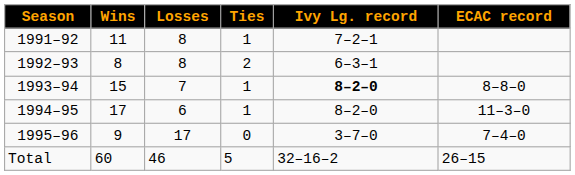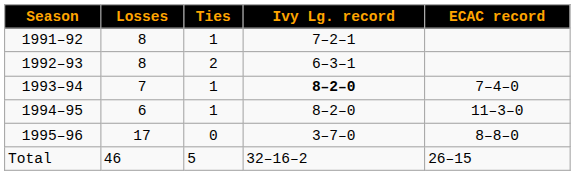- column: Wins | 11 | 8 | 15 | 17 | 9 | 60
1993–94 | ECAC record: 8–8–0 -> 7–4–0
1995–96 | ECAC record: 7–4–0 -> 8–8–0
